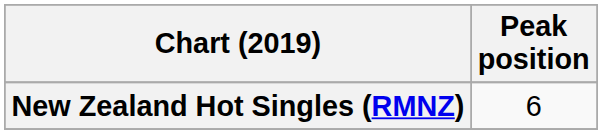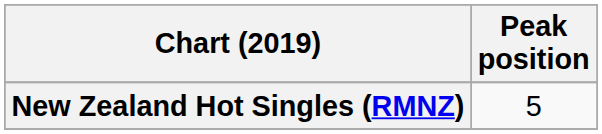New Zealand Hot Singles (RMNZ) | Peak position: 6 -> 5
